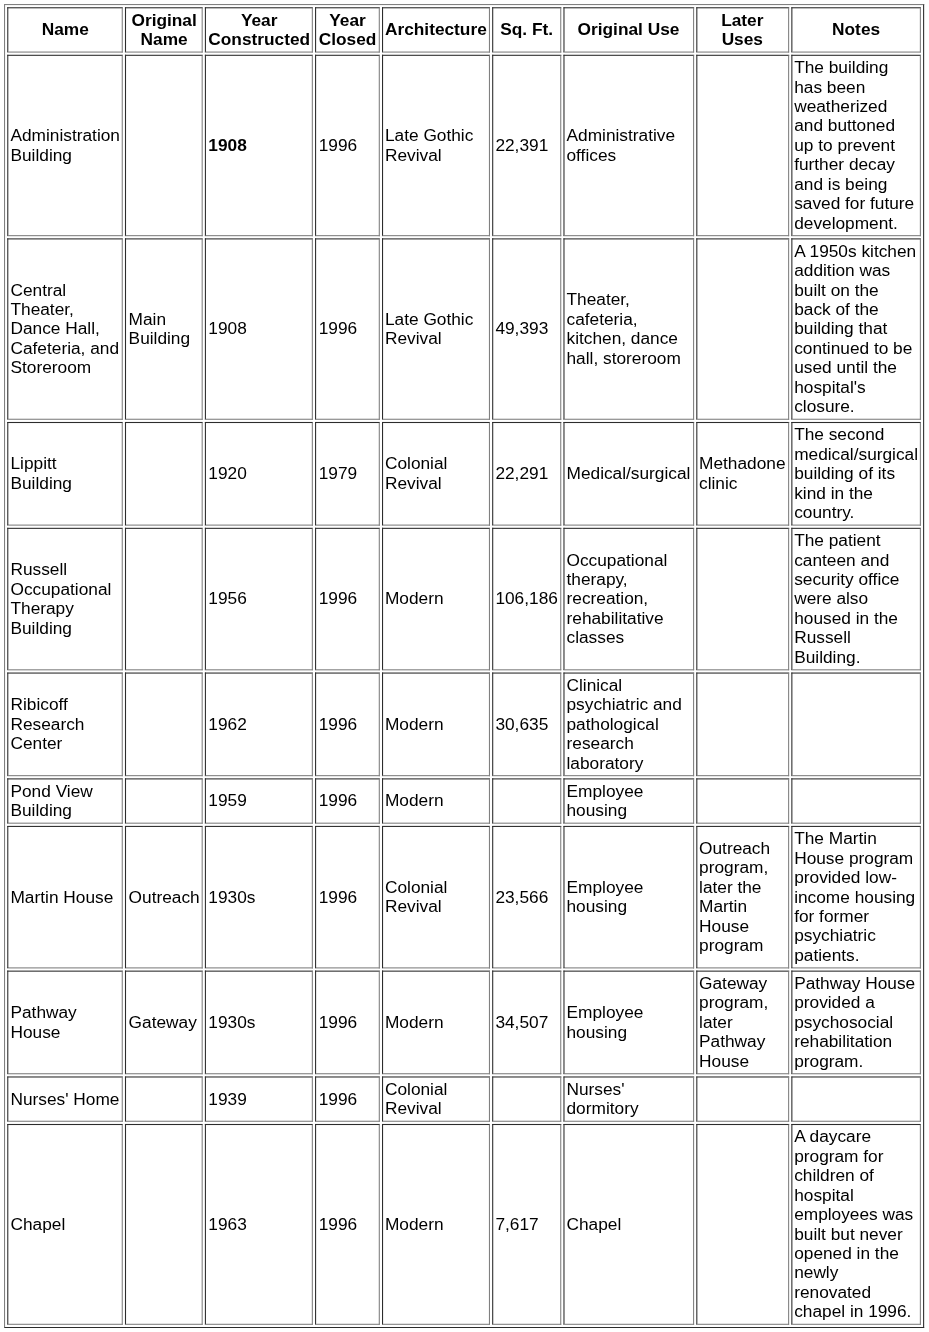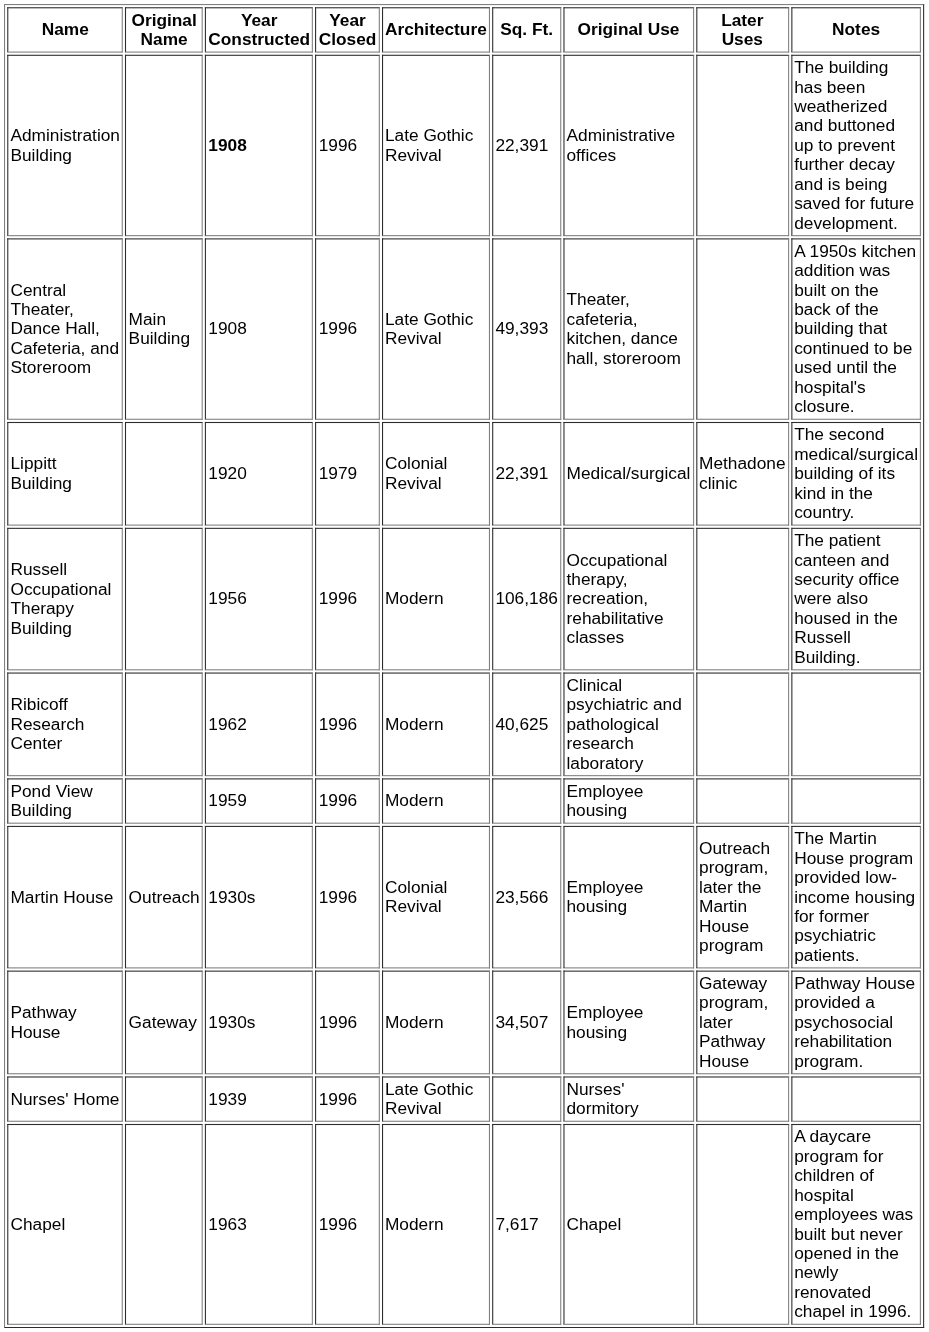Lippitt Building | Sq. Ft.: 22,291 -> 22,391
Ribicoff Research Center | Sq. Ft.: 30,635 -> 40,625
Nurses' Home | Architecture: Colonial Revival -> Late Gothic Revival
